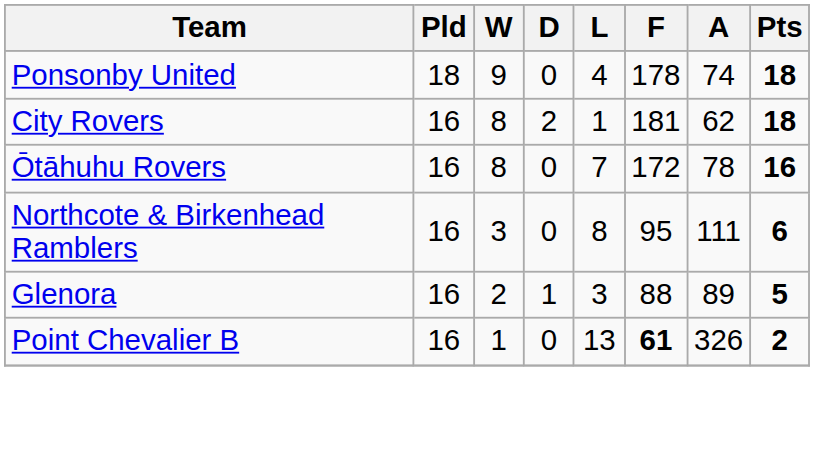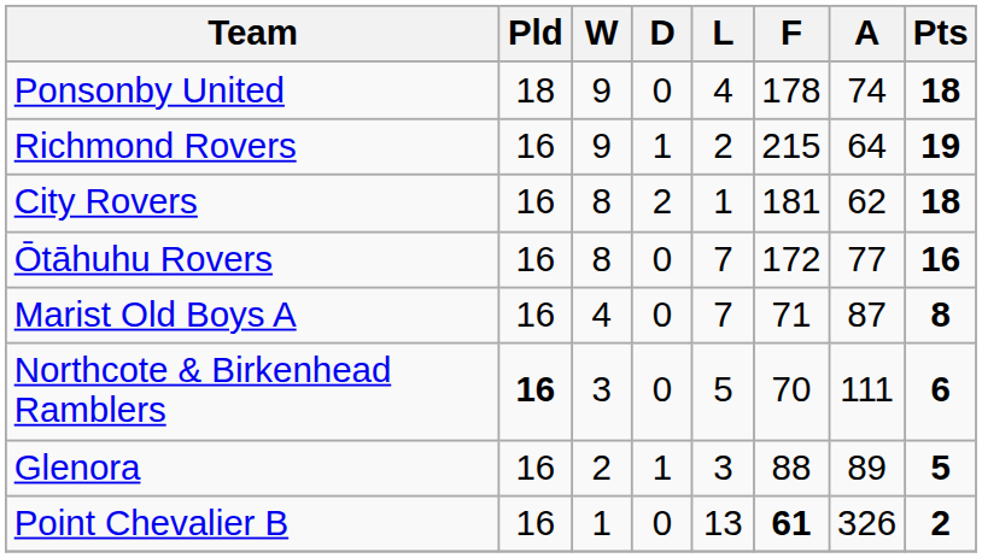+ row: Richmond Rovers | 16 | 9 | 1 | 2 | 215 | 64 | 19
Ōtāhuhu Rovers | A: 78 -> 77
+ row: Marist Old Boys A | 16 | 4 | 0 | 7 | 71 | 87 | 8
Northcote & Birkenhead Ramblers | Pld: normal -> bold
Northcote & Birkenhead Ramblers | L: 8 -> 5
Northcote & Birkenhead Ramblers | F: 95 -> 70
